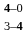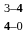rows swapped: 3–4 <-> 4–0
